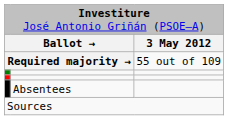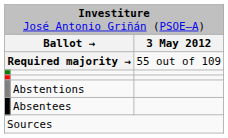+ row: Abstentions
